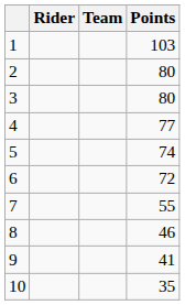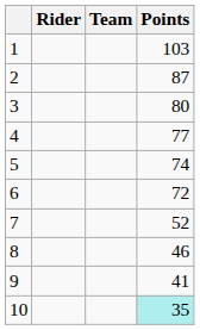2 | Points: 80 -> 87
7 | Points: 55 -> 52
10 | Points: no background -> paleturquoise background
